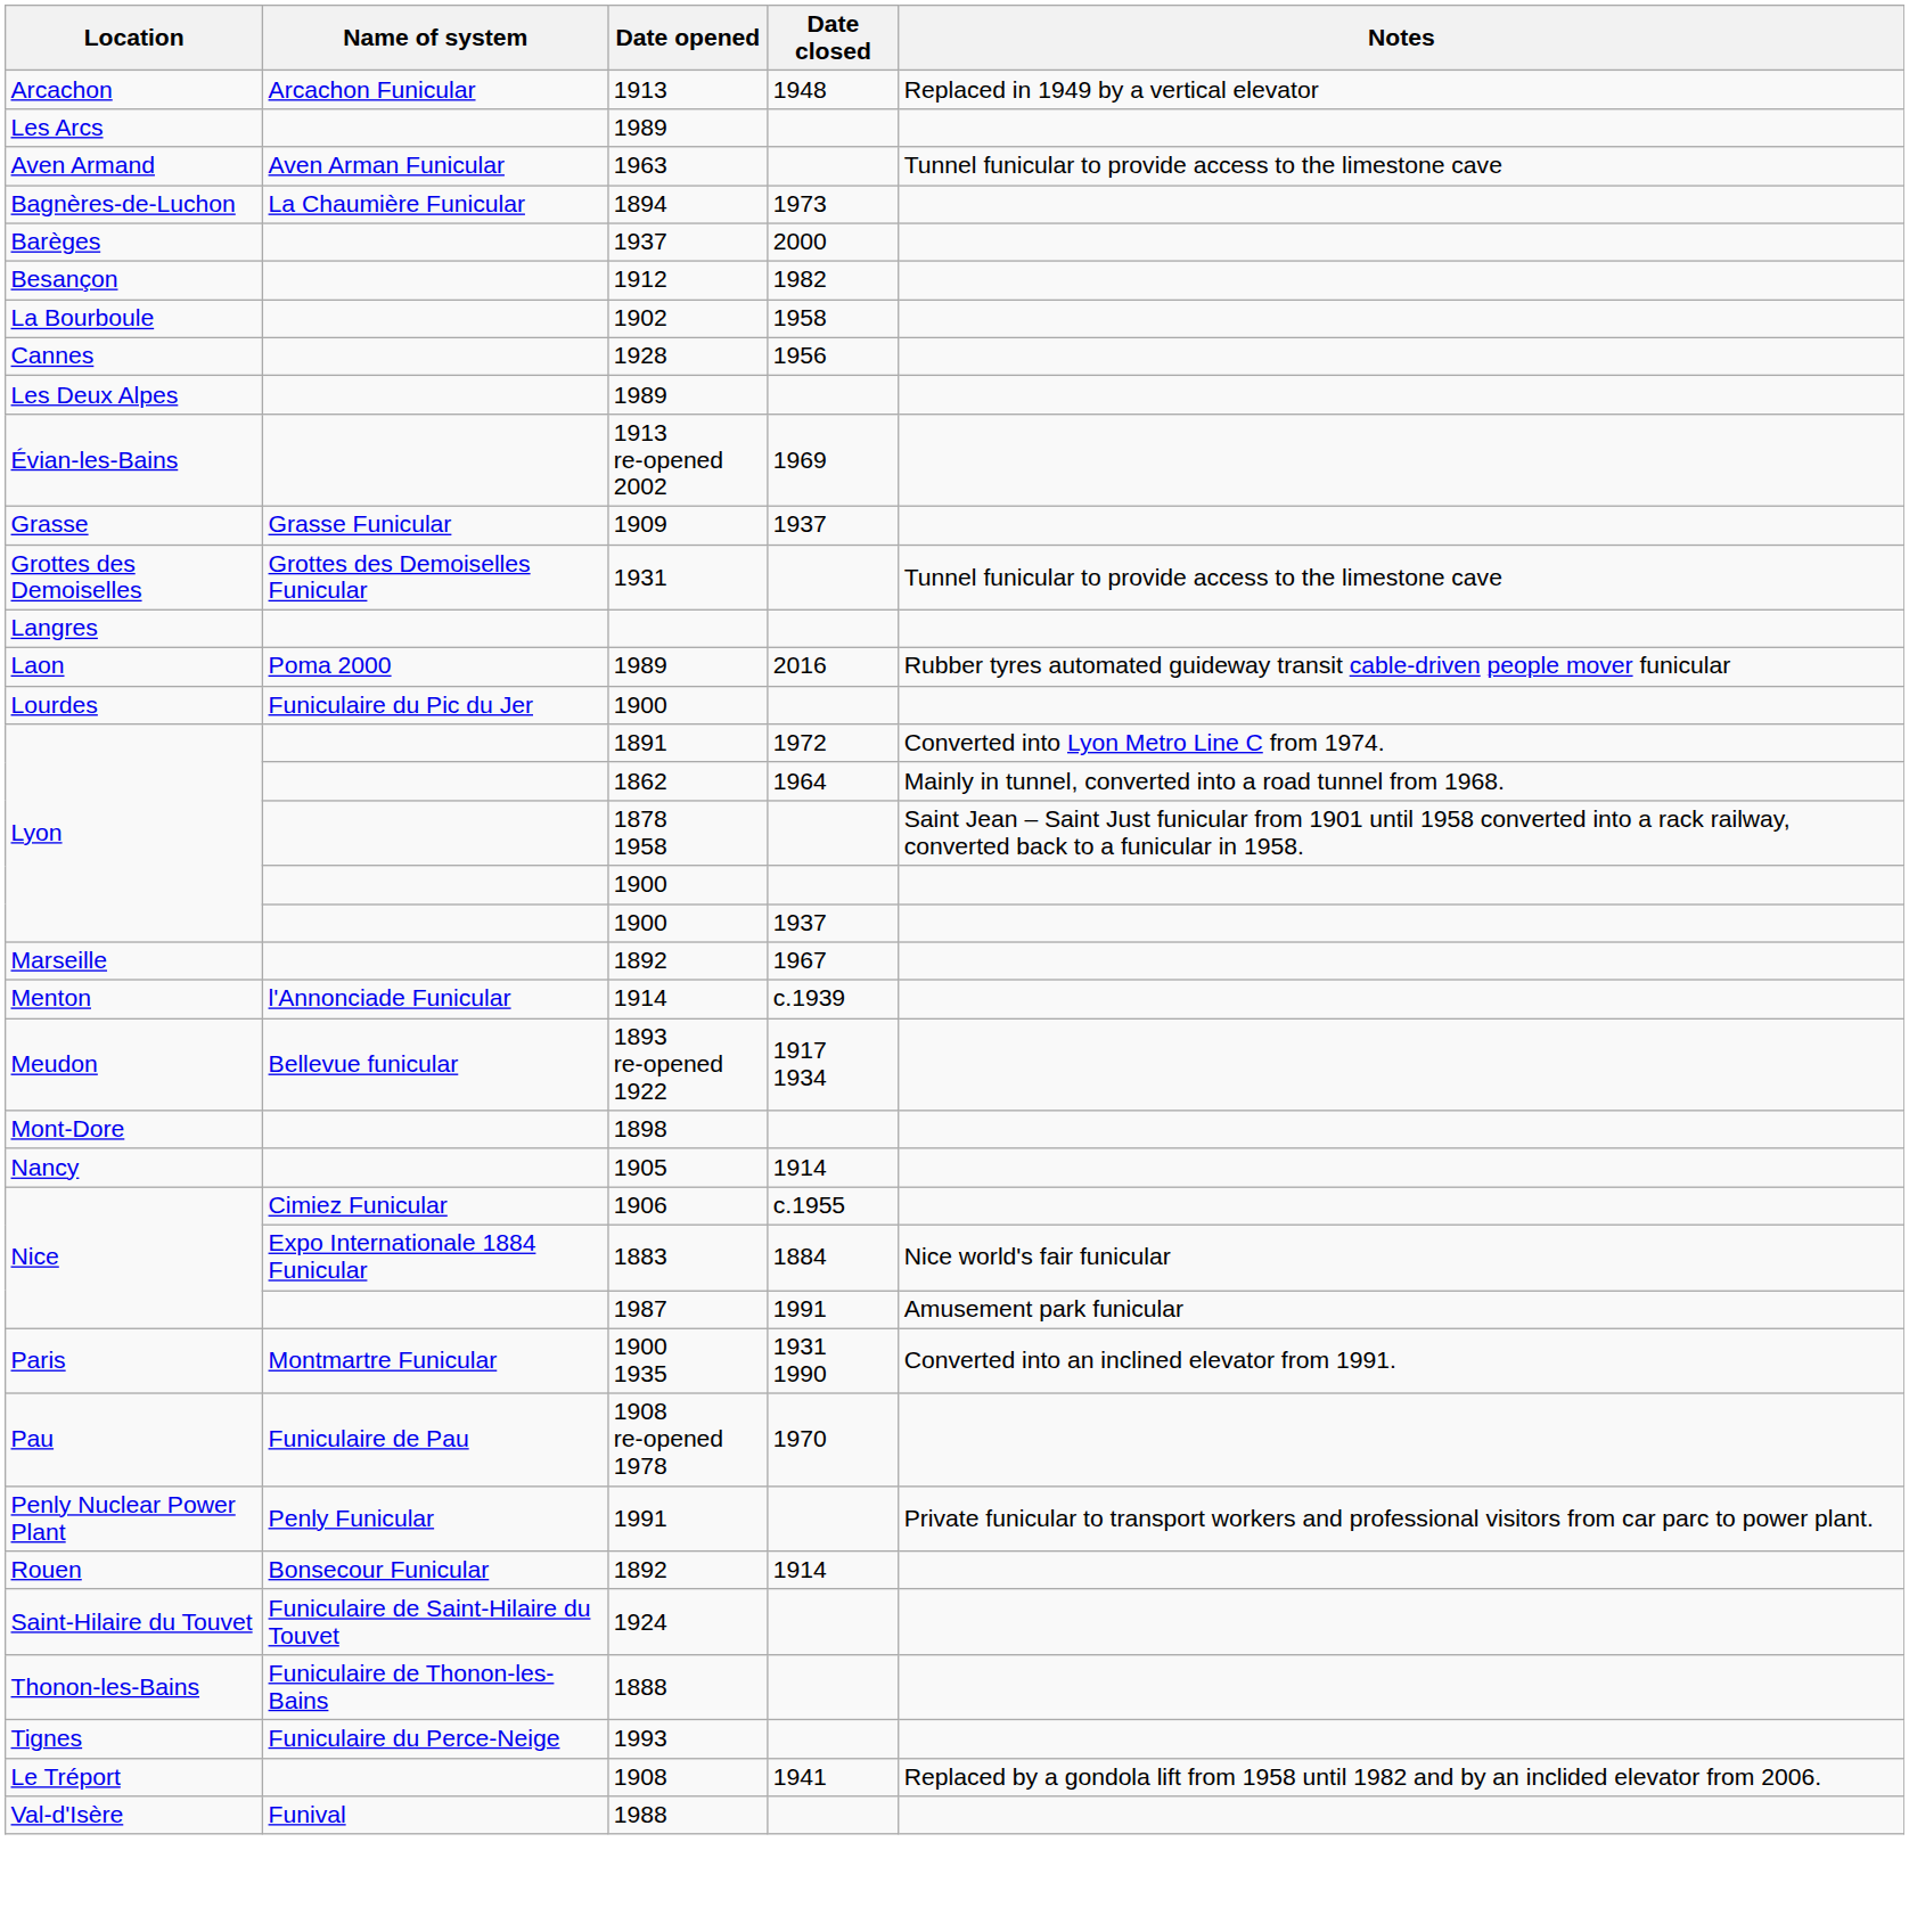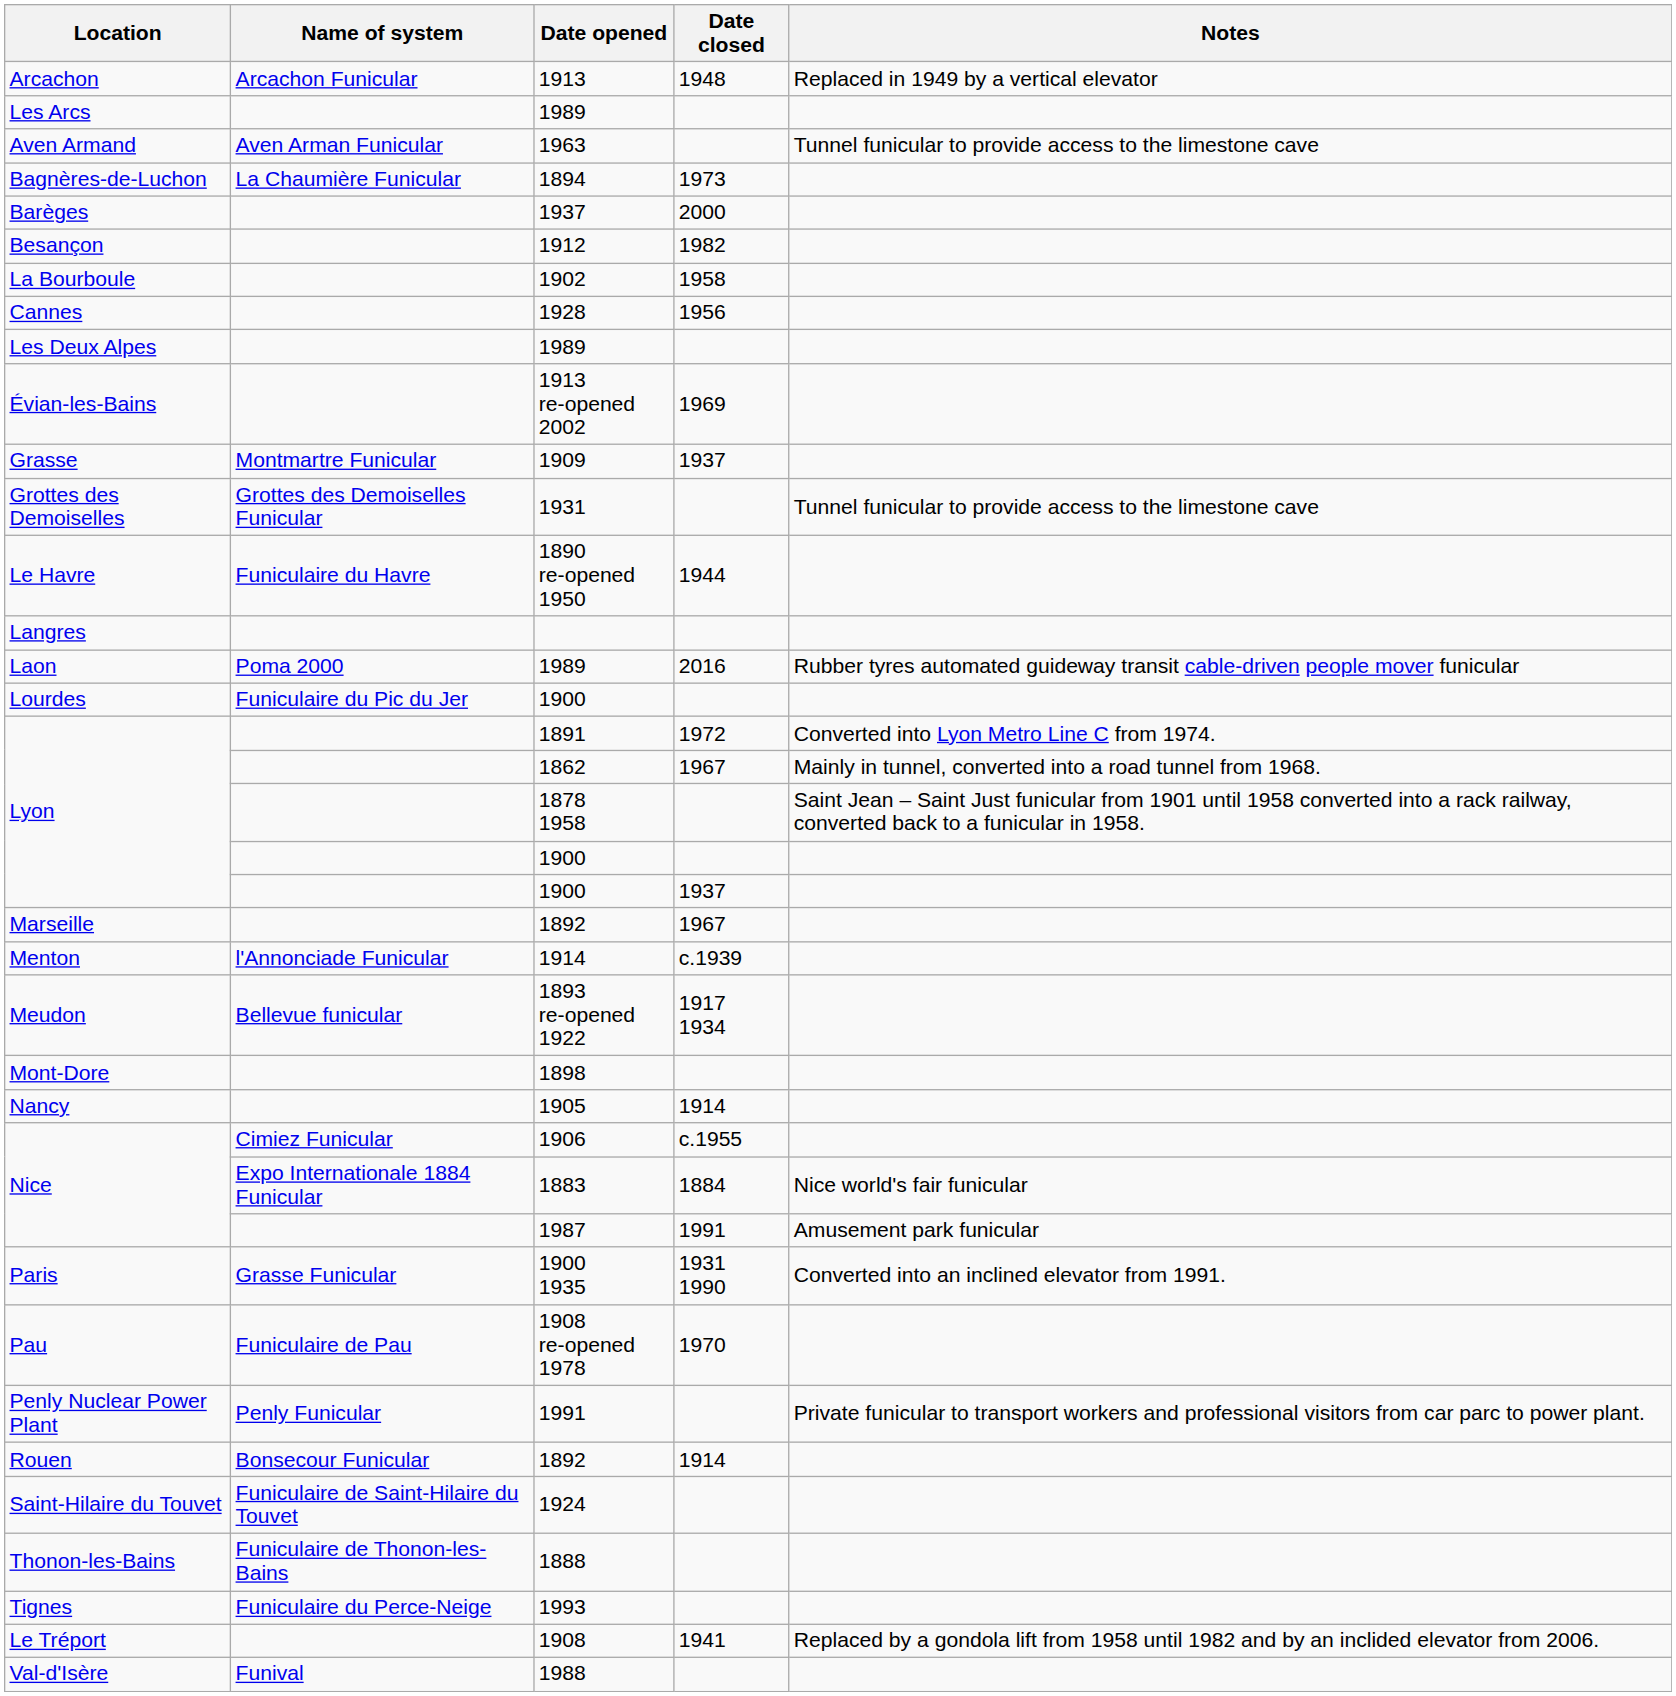1909 | Name of system: Grasse Funicular -> Montmartre Funicular
+ row: Le Havre | Funiculaire du Havre | 1890 re-opened 1950 | 1944
1862 | Date closed: 1964 -> 1967
1900 1935 | Name of system: Montmartre Funicular -> Grasse Funicular
